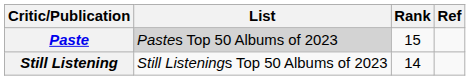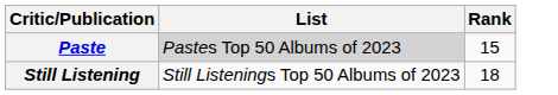- column: Ref
Still Listening | Rank: 14 -> 18
